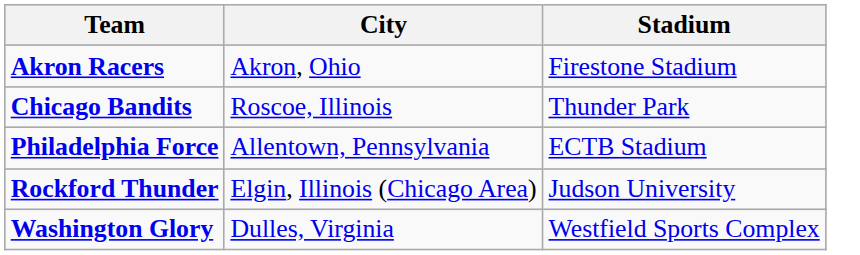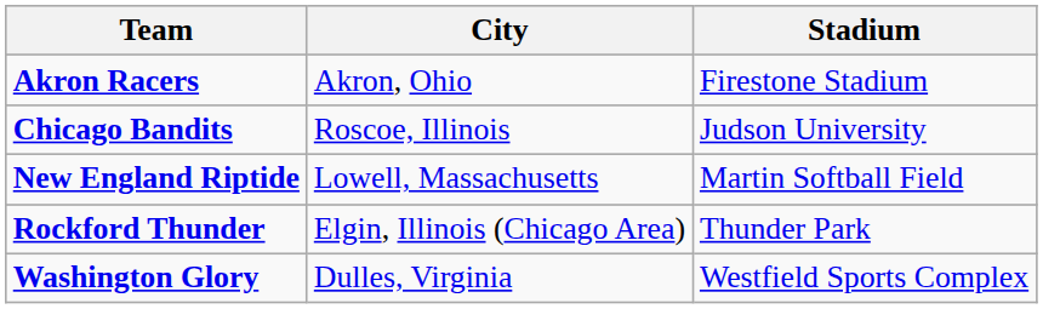Chicago Bandits | Stadium: Thunder Park -> Judson University
+ row: New England Riptide | Lowell, Massachusetts | Martin Softball Field
- row: Philadelphia Force | Allentown, Pennsylvania | ECTB Stadium
Rockford Thunder | Stadium: Judson University -> Thunder Park
